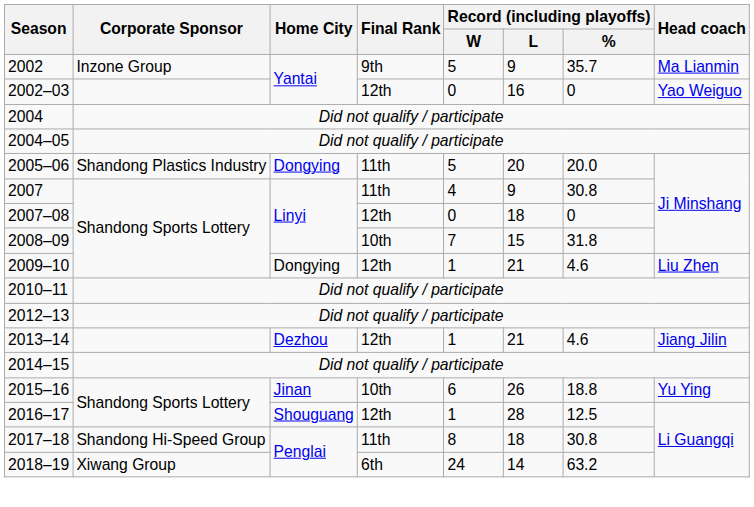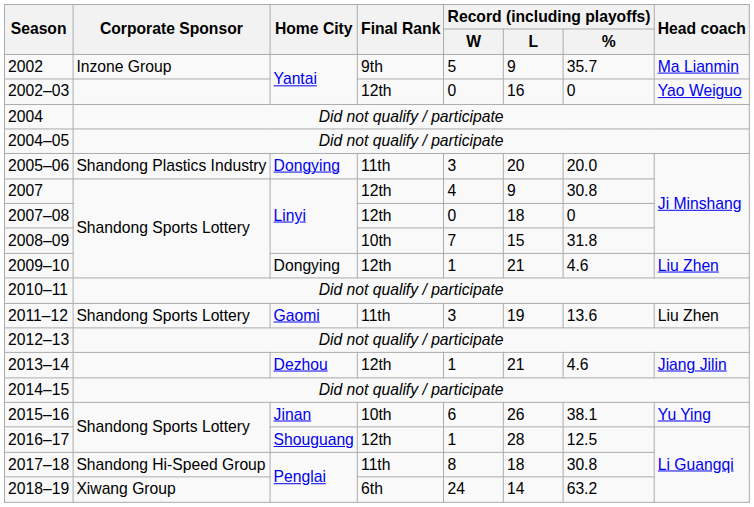2005–06 | Record (including playoffs) / W: 5 -> 3
2007 | Final Rank: 11th -> 12th
+ row: 2011–12 | Shandong Sports Lottery | Gaomi | 11th | 3 | 19 | 13.6 | Liu Zhen
2015–16 | Record (including playoffs) / %: 18.8 -> 38.1
